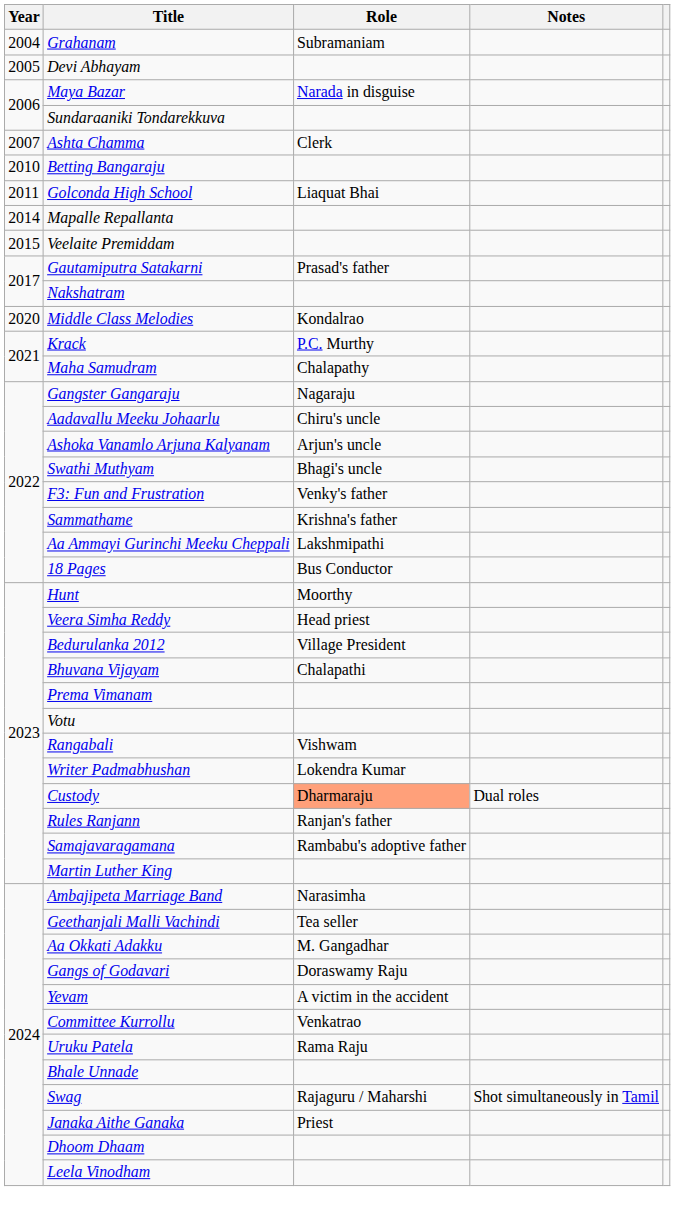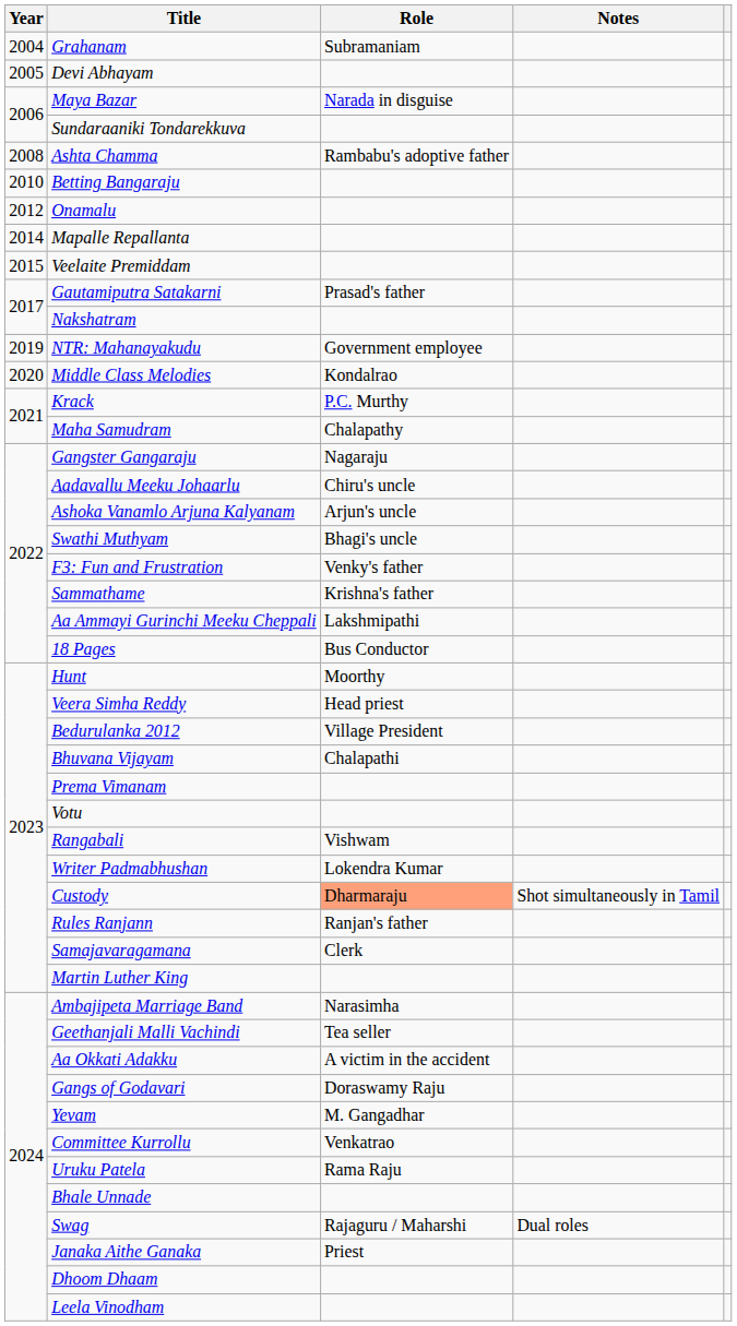Ashta Chamma | Year: 2007 -> 2008
Ashta Chamma | Role: Clerk -> Rambabu's adoptive father
- row: 2011 | Golconda High School | Liaquat Bhai
+ row: 2012 | Onamalu
+ row: 2019 | NTR: Mahanayakudu | Government employee
Custody | Notes: Dual roles -> Shot simultaneously in Tamil
Samajavaragamana | Role: Rambabu's adoptive father -> Clerk
Aa Okkati Adakku | Role: M. Gangadhar -> A victim in the accident
Yevam | Role: A victim in the accident -> M. Gangadhar
Swag | Notes: Shot simultaneously in Tamil -> Dual roles
